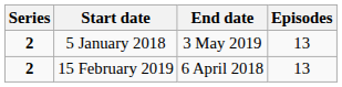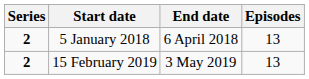5 January 2018 | End date: 3 May 2019 -> 6 April 2018
15 February 2019 | End date: 6 April 2018 -> 3 May 2019
